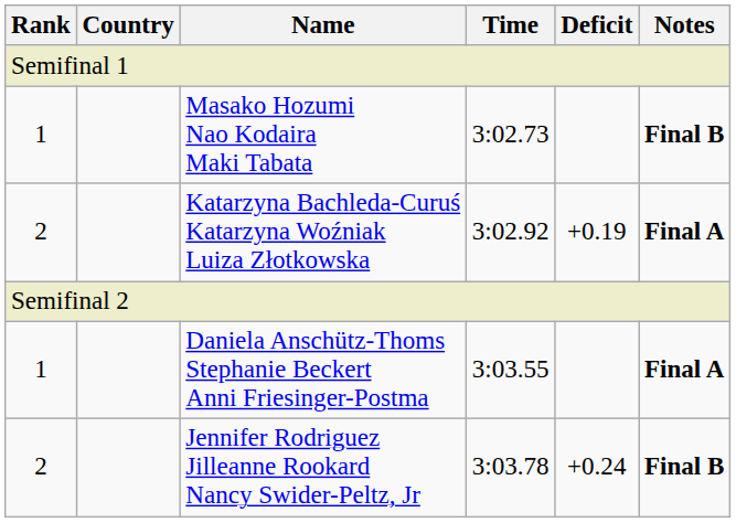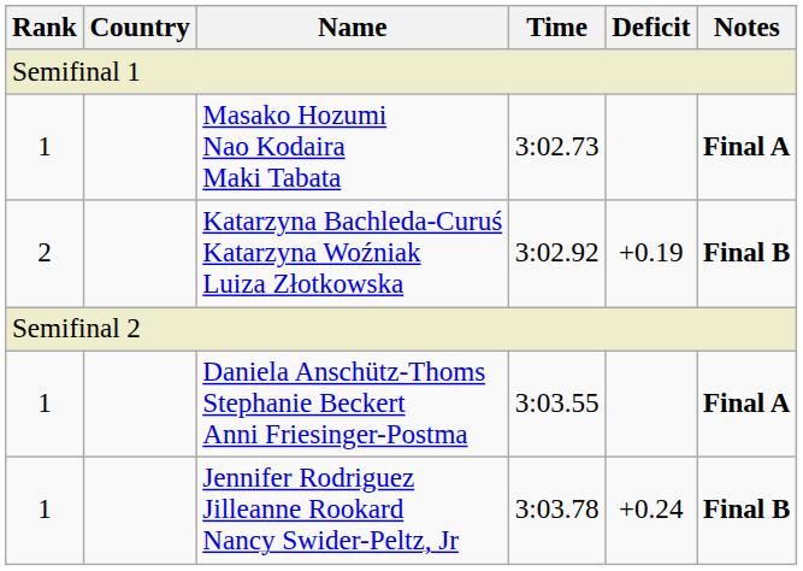Masako Hozumi Nao Kodaira Maki Tabata | Notes: Final B -> Final A
Katarzyna Bachleda-Curuś Katarzyna Woźniak Luiza Złotkowska | Notes: Final A -> Final B
Jennifer Rodriguez Jilleanne Rookard Nancy Swider-Peltz, Jr | Rank: 2 -> 1
